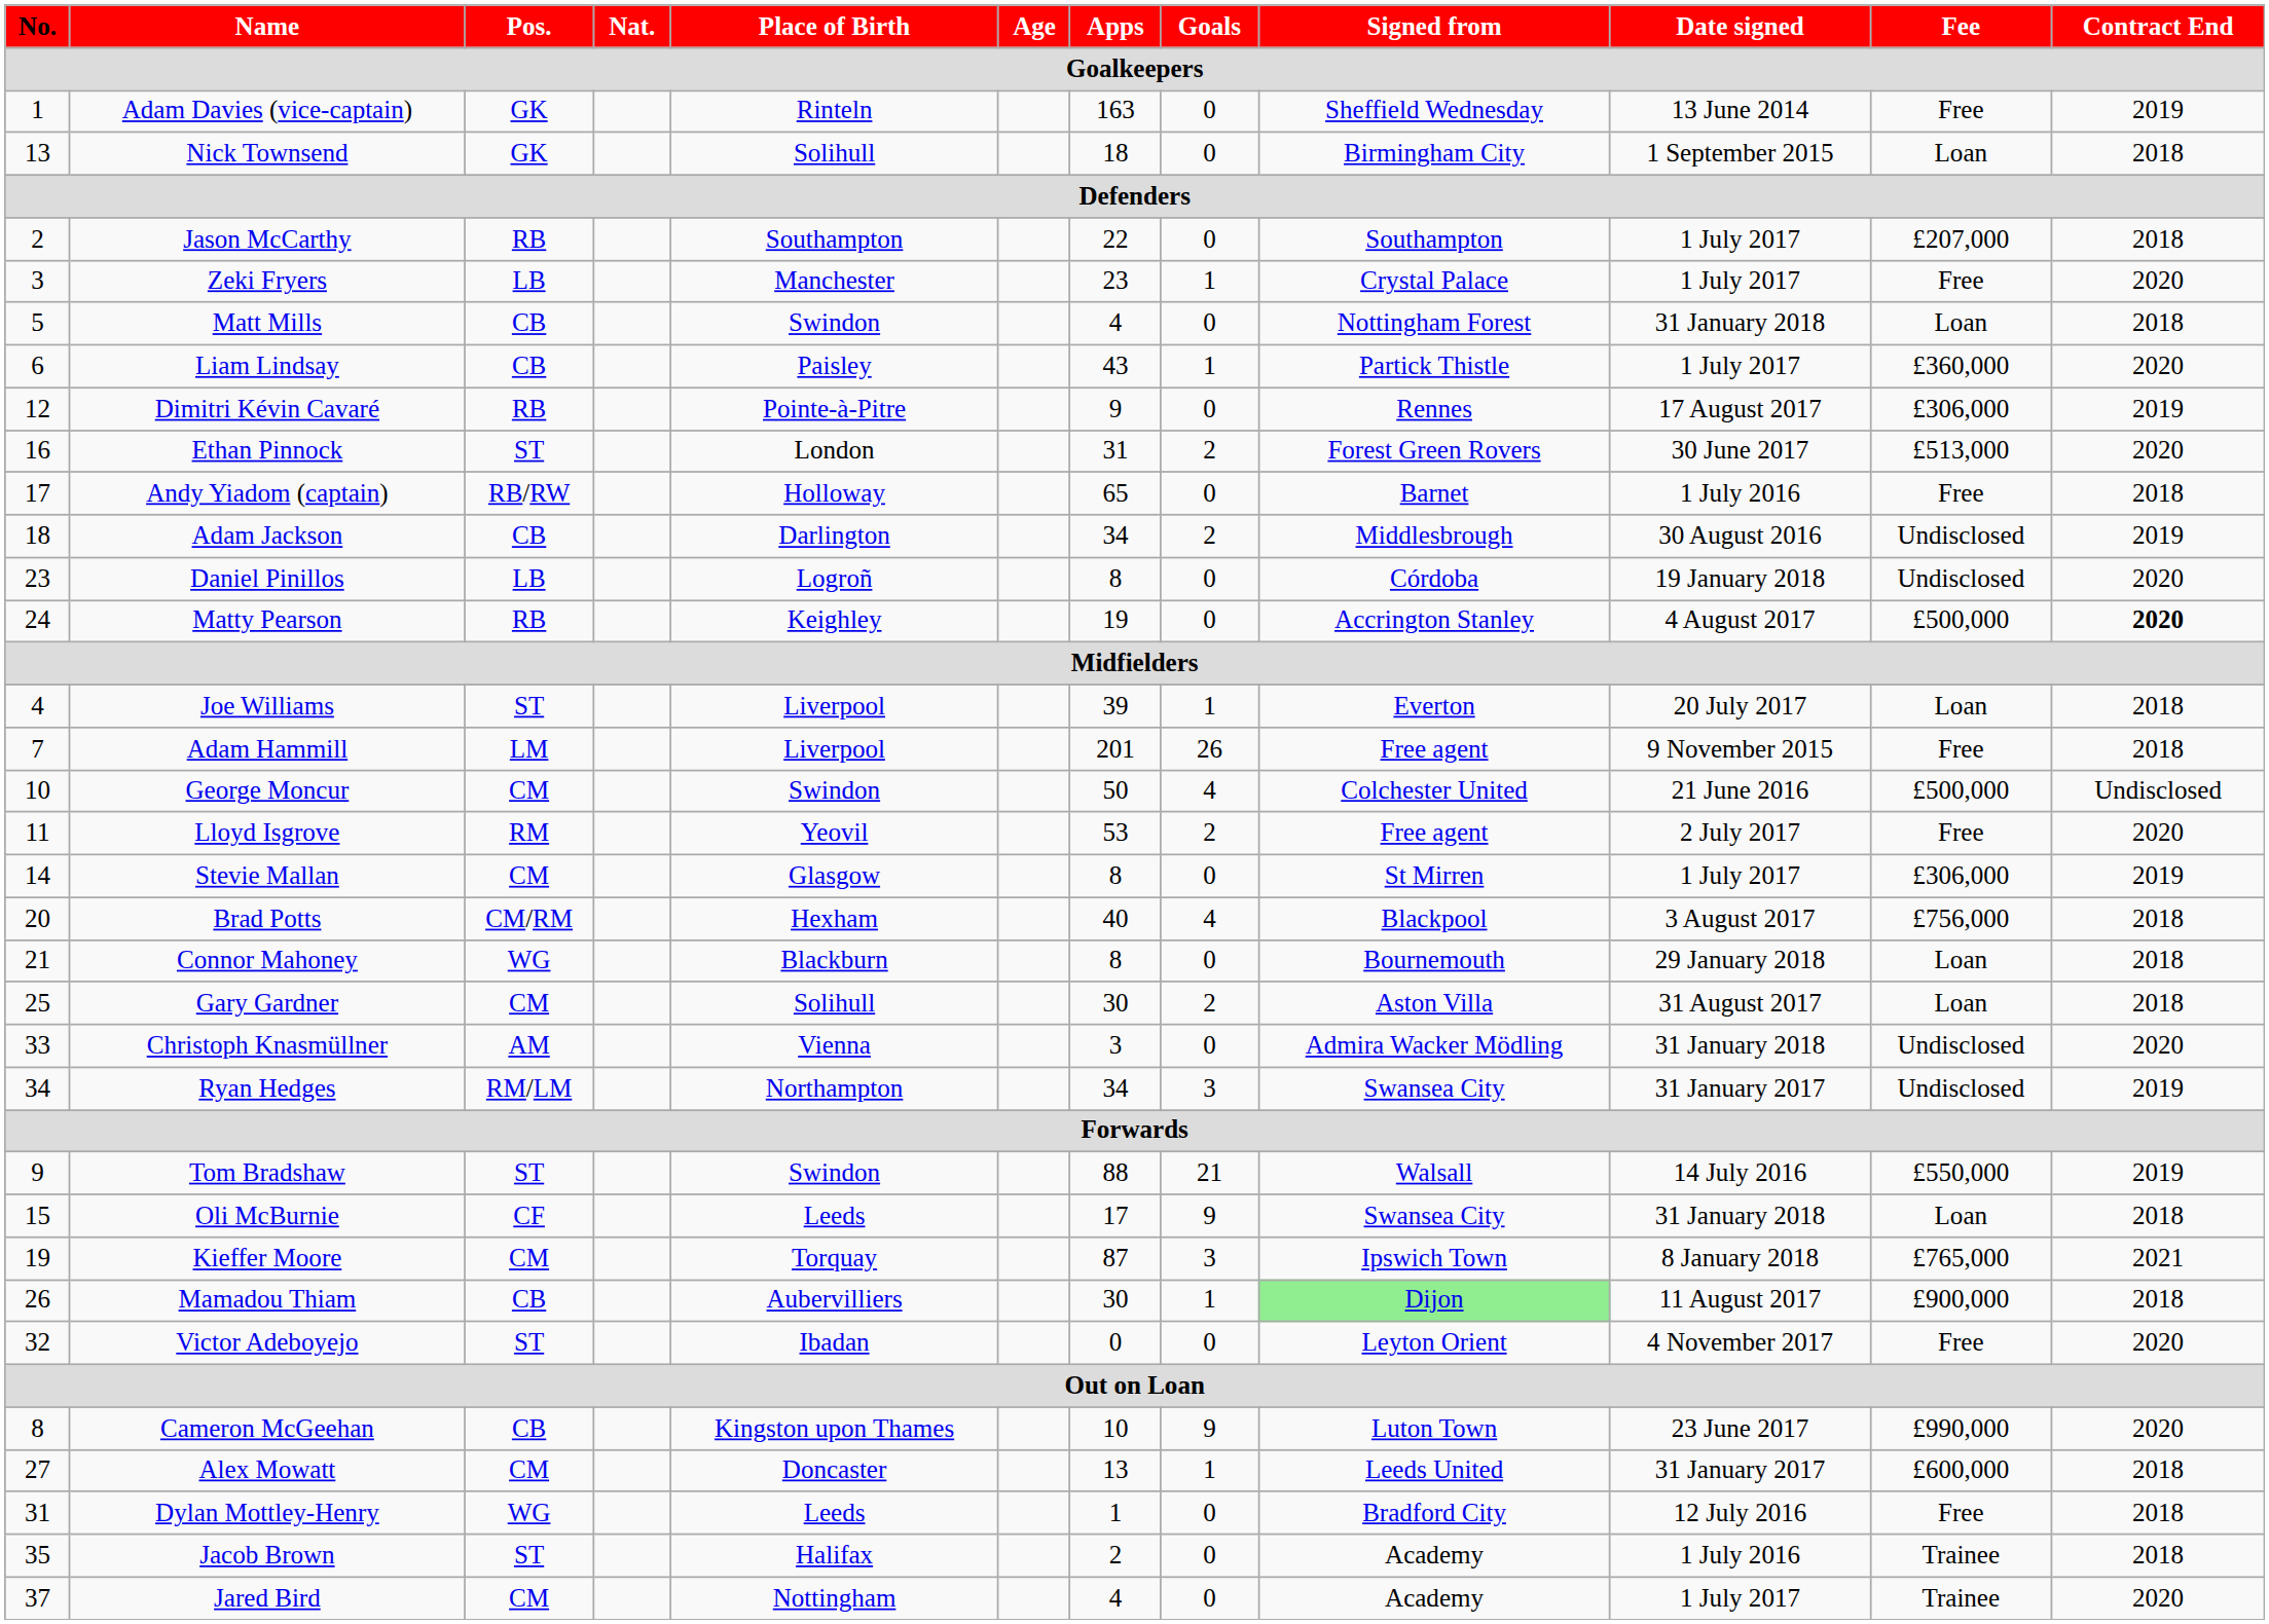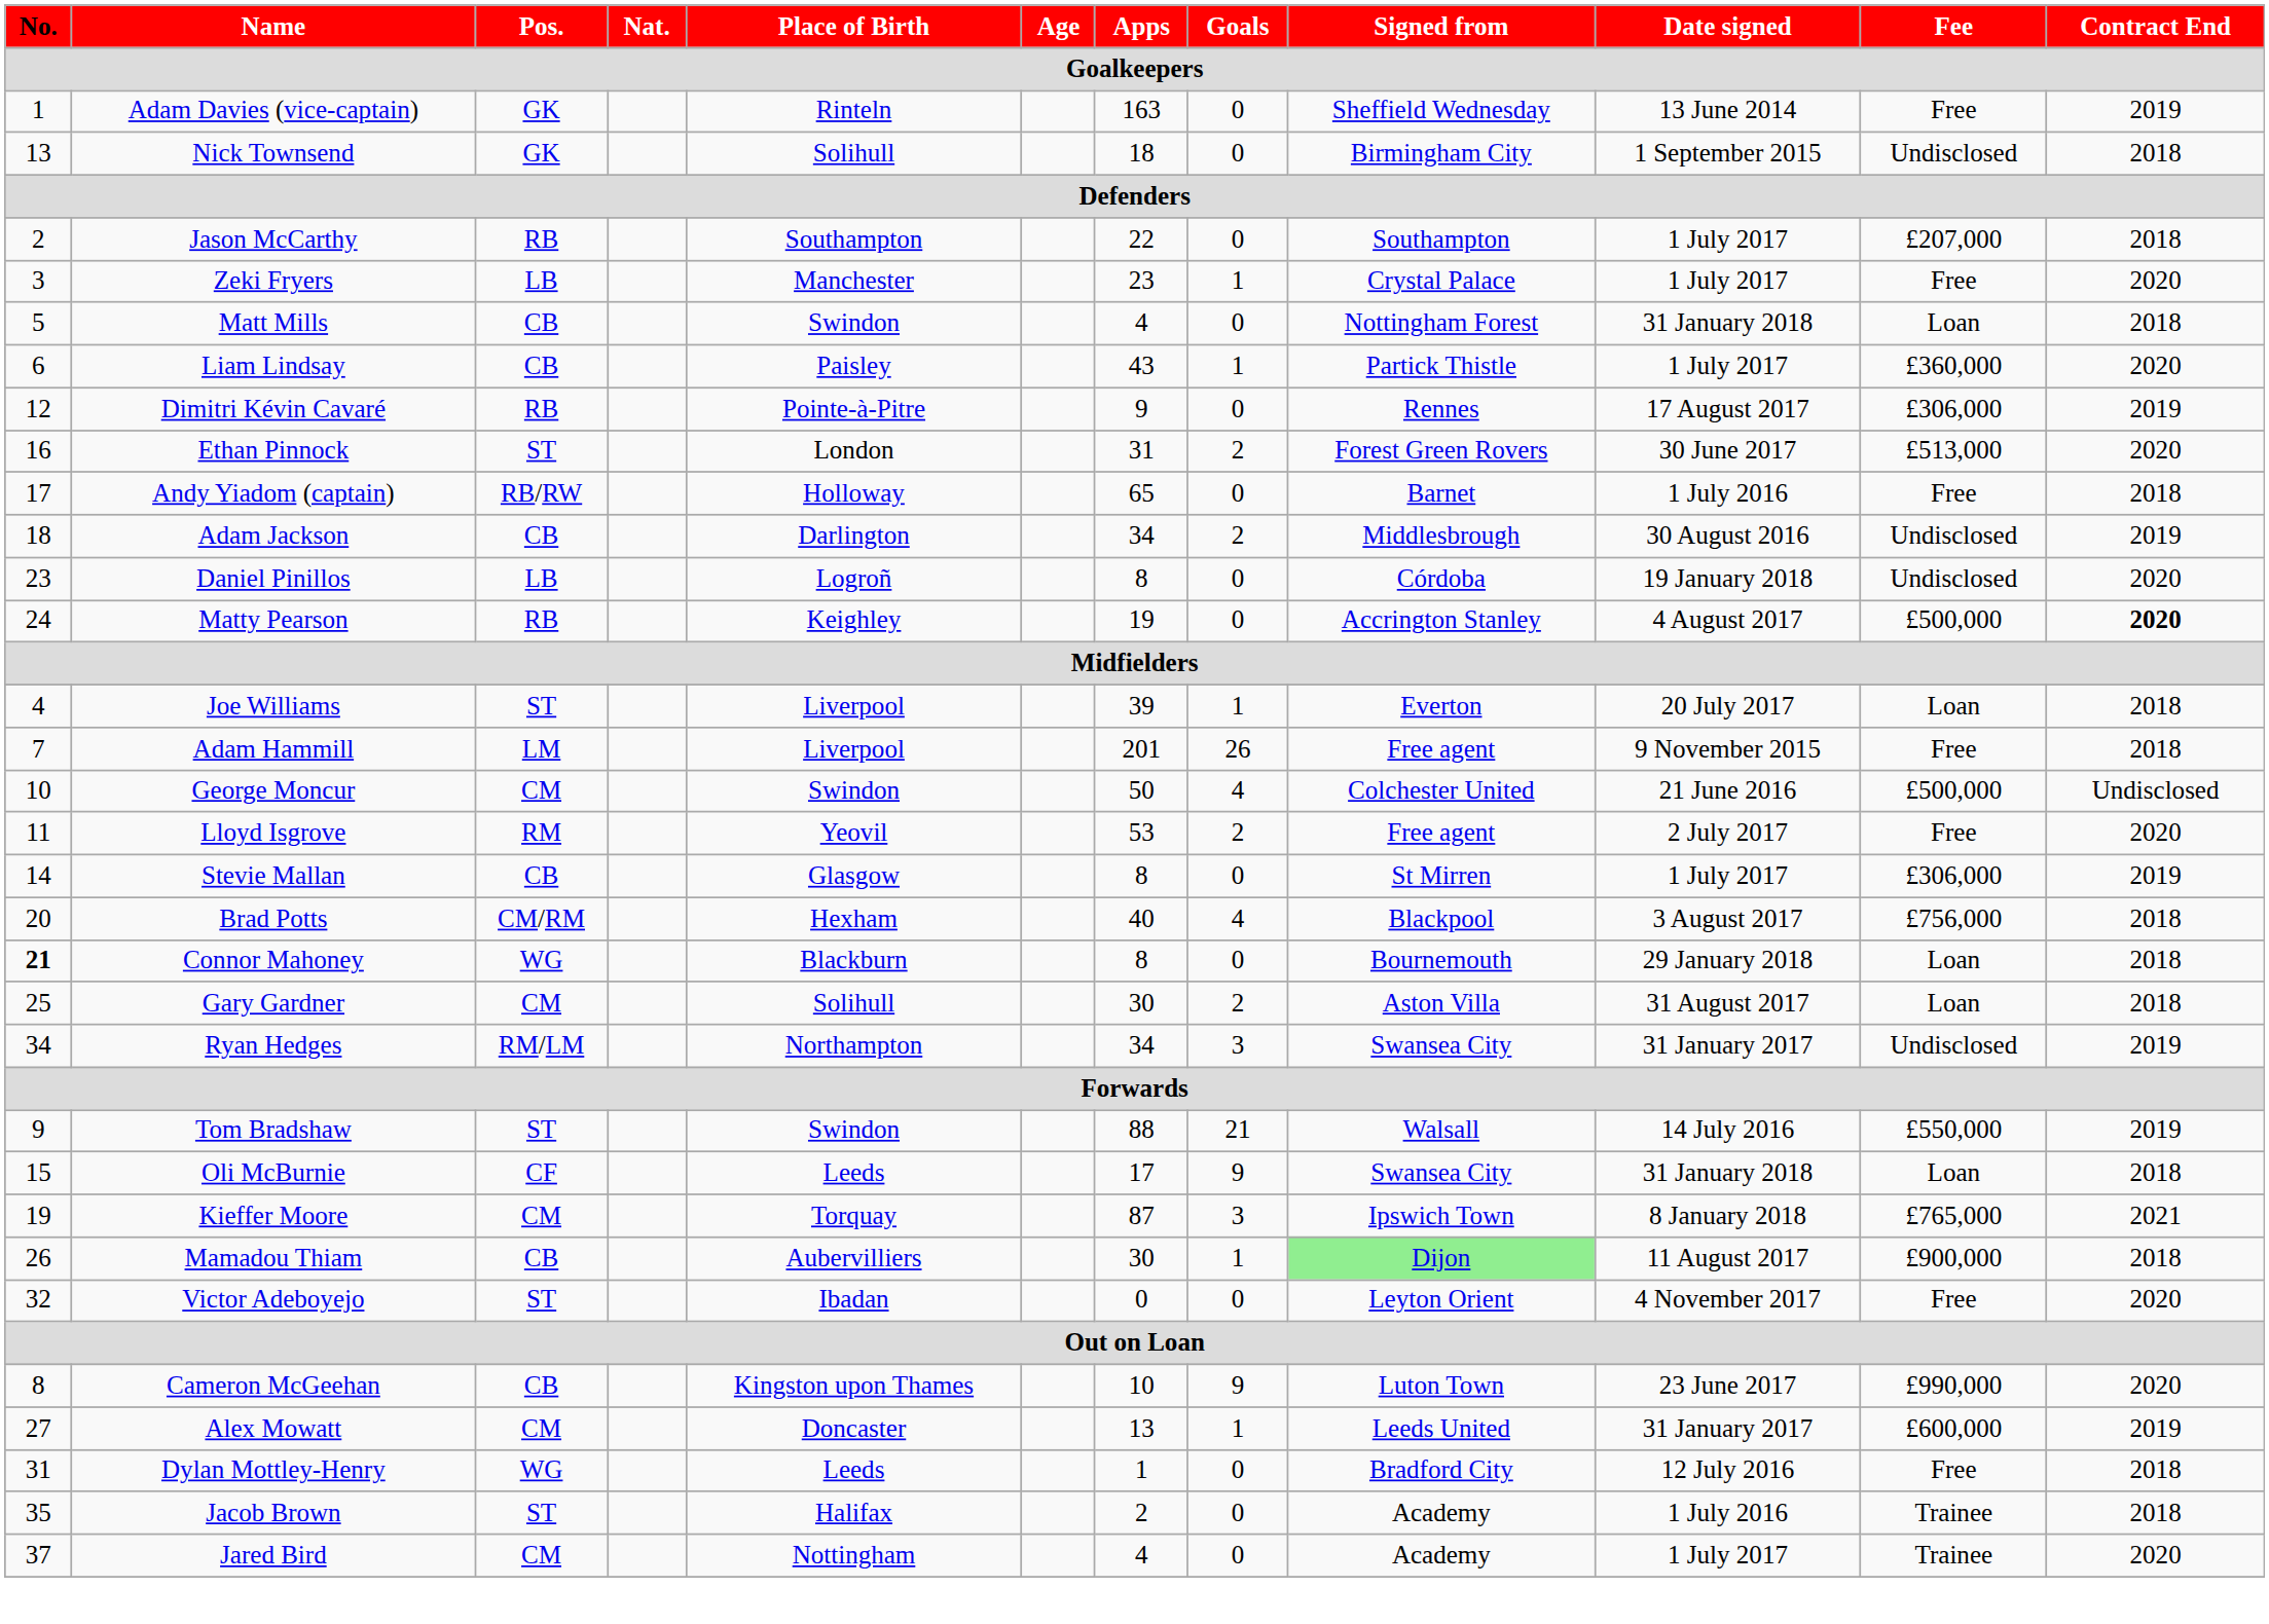Nick Townsend | Fee: Loan -> Undisclosed
Stevie Mallan | Pos.: CM -> CB
Connor Mahoney | No.: normal -> bold
- row: 33 | Christoph Knasmüllner | AM | Vienna | 3 | 0 | Admira Wacker Mödling | 31 January 2018 | Undisclosed | 2020
Alex Mowatt | Contract End: 2018 -> 2019
